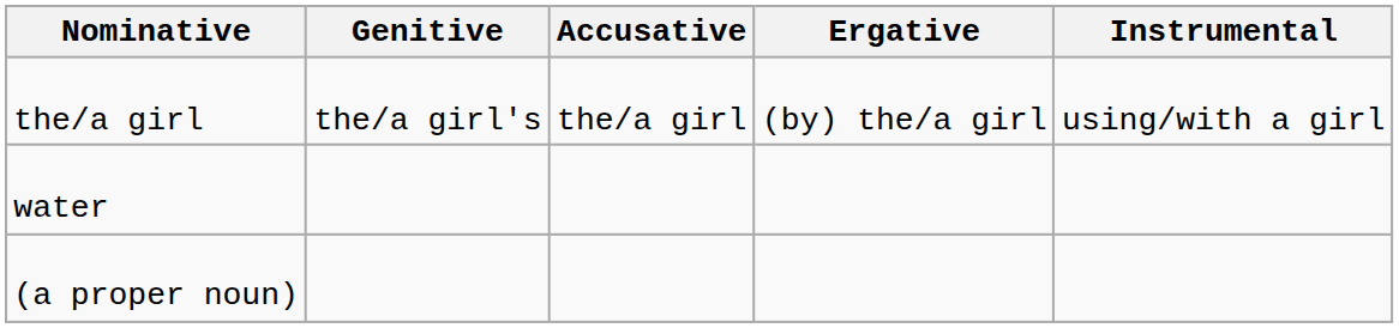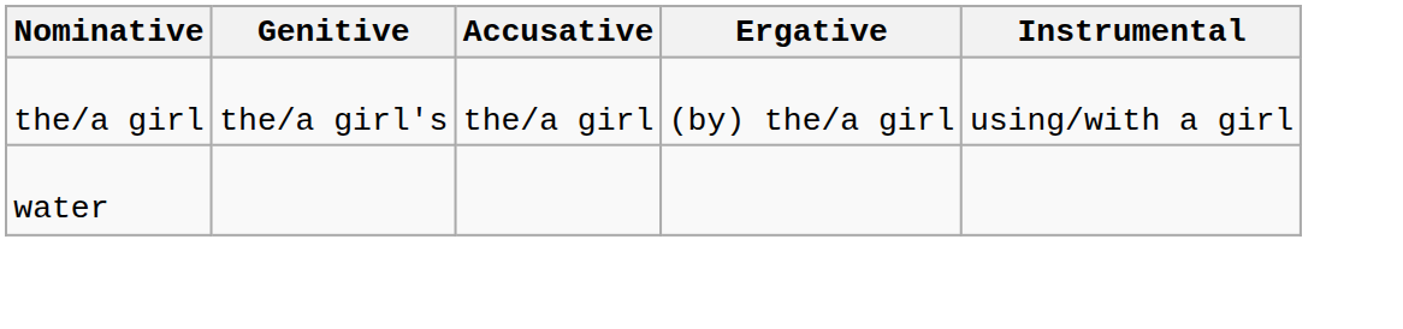- row: (a proper noun)
